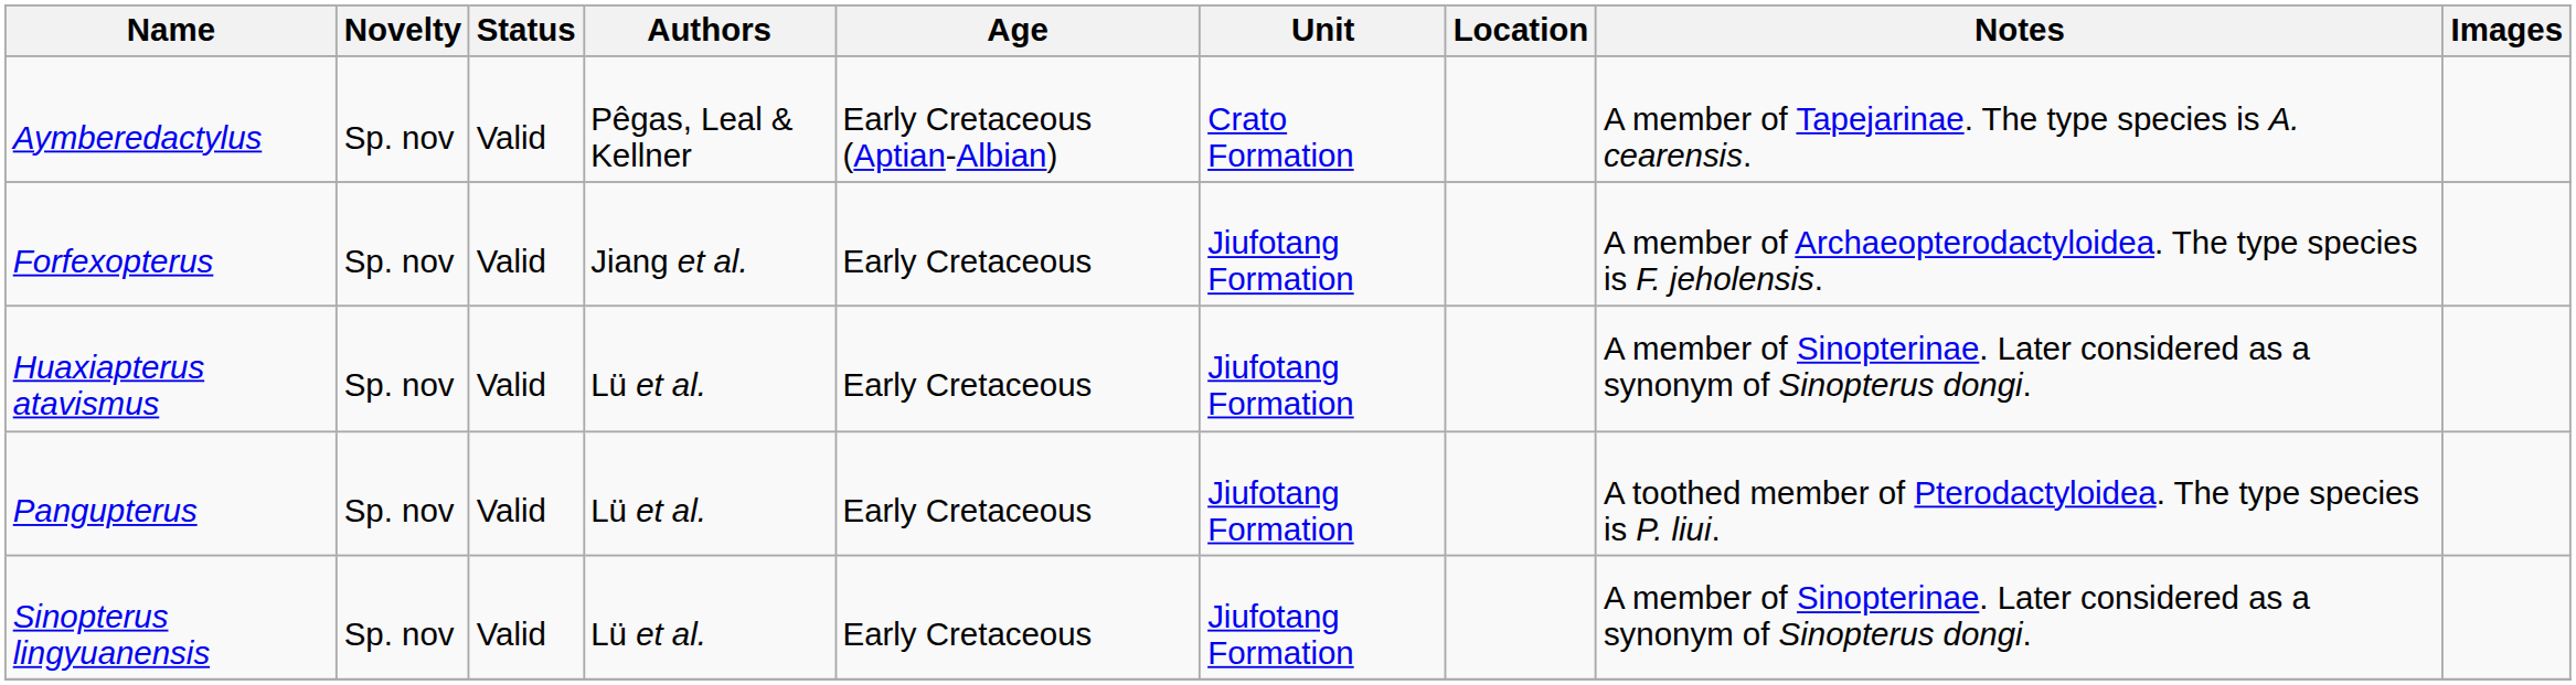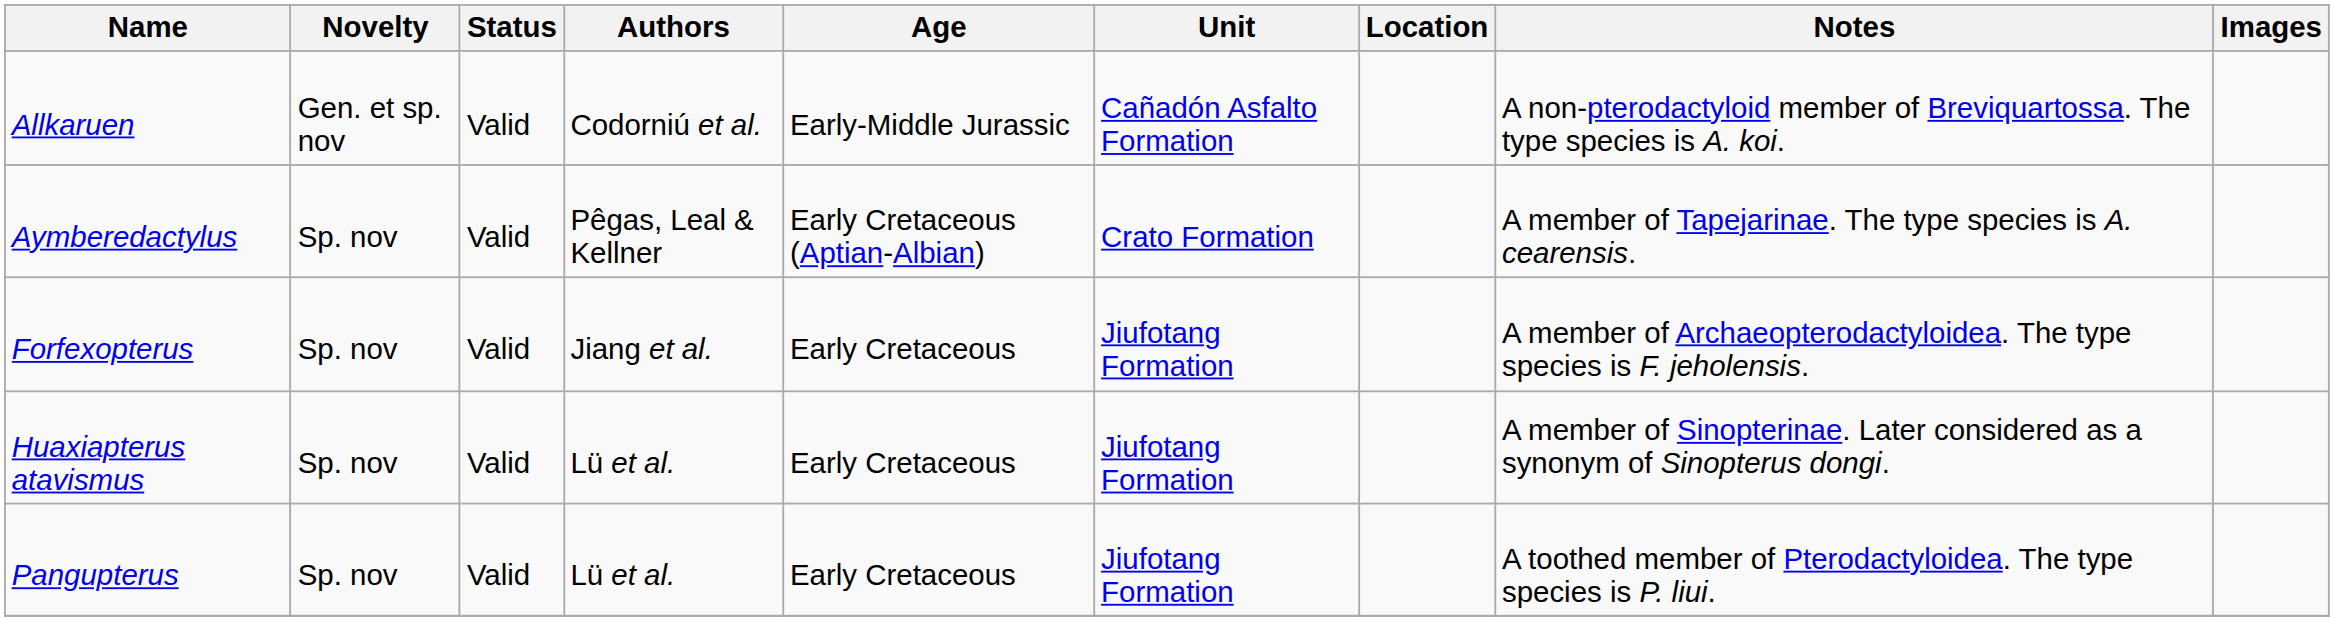+ row: Allkaruen | Gen. et sp. nov | Valid | Codorniú et al. | Early-Middle Jurassic | Cañadón Asfalto Formation | A non-pterodactyloid member of Breviquartossa. The type species is A. koi.
- row: Sinopterus lingyuanensis | Sp. nov | Valid | Lü et al. | Early Cretaceous | Jiufotang Formation | A member of Sinopterinae. Later considered as a synonym of Sinopterus dongi.
